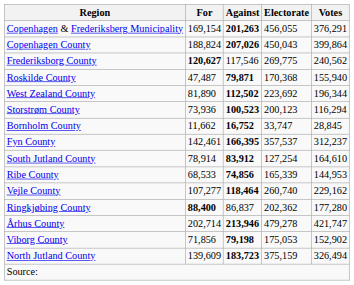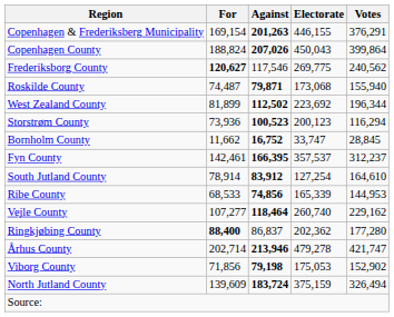Copenhagen & Frederiksberg Municipality | Electorate: 456,055 -> 446,155
Roskilde County | For: 47,487 -> 74,487
Roskilde County | Electorate: 170,368 -> 173,068
West Zealand County | For: 81,890 -> 81,899
North Jutland County | Against: 183,723 -> 183,724
